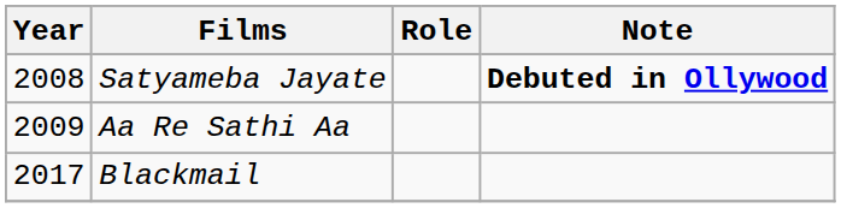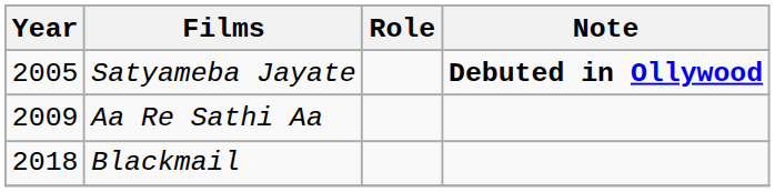Satyameba Jayate | Year: 2008 -> 2005
Blackmail | Year: 2017 -> 2018
